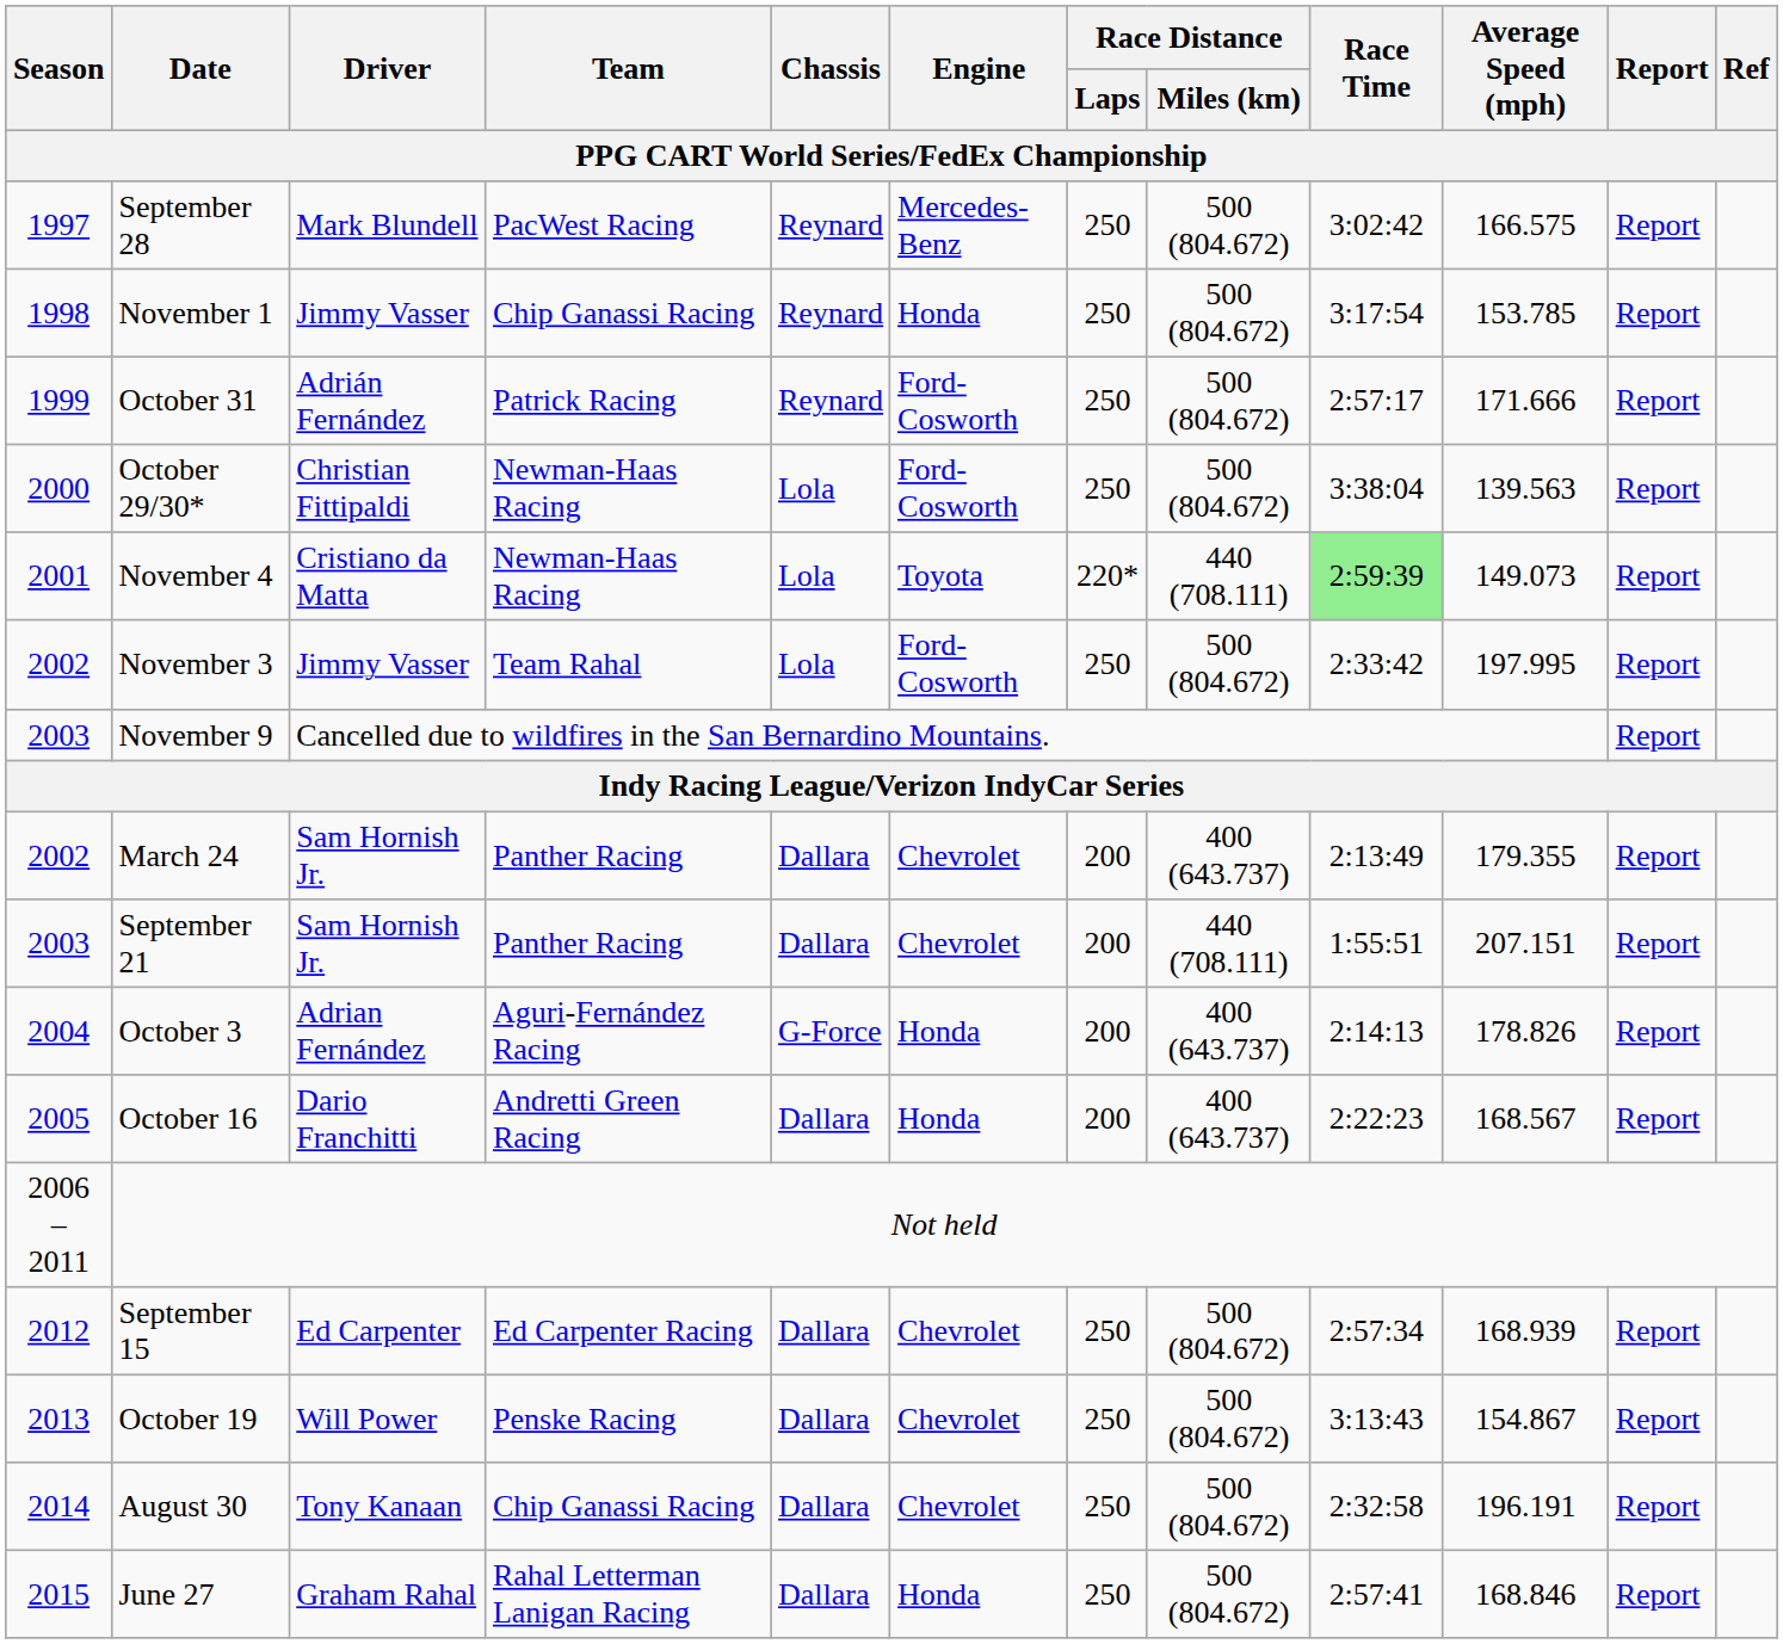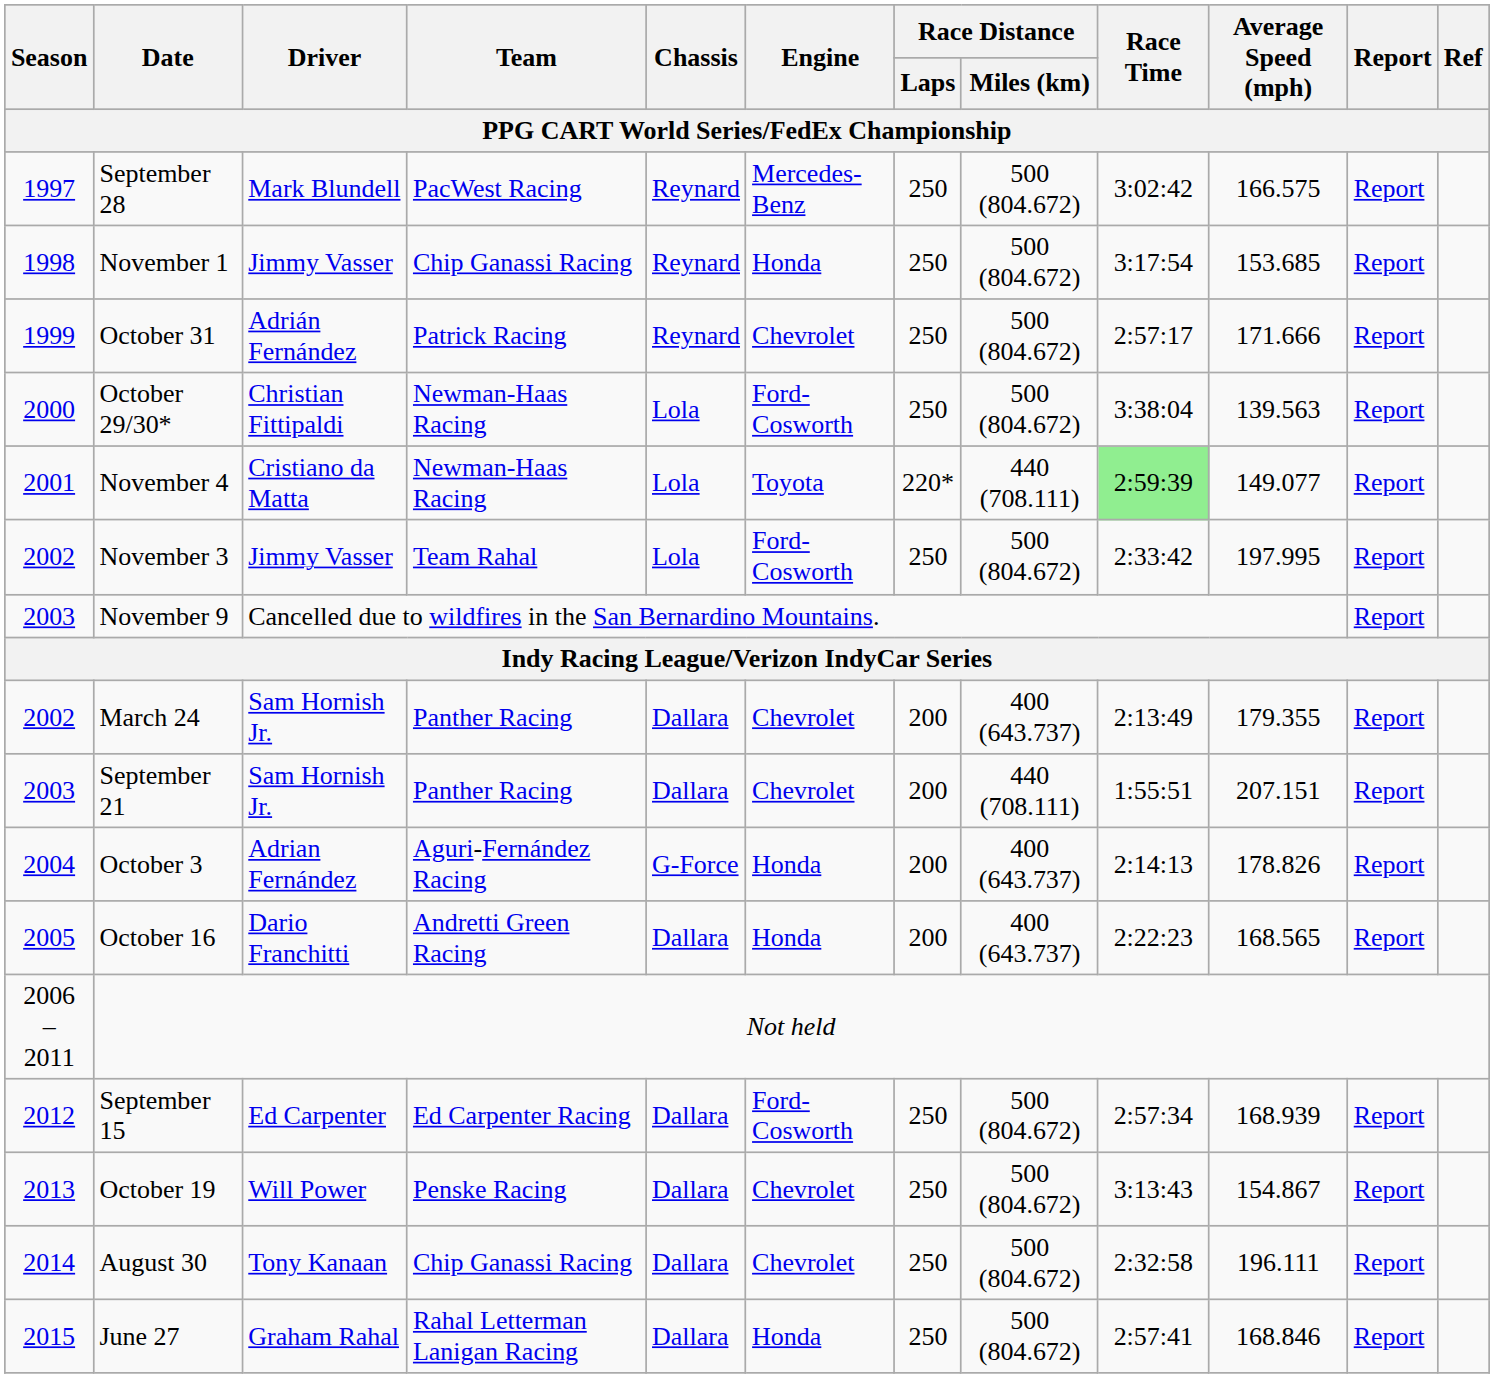November 1 | Average Speed (mph): 153.785 -> 153.685
October 31 | Engine: Ford-Cosworth -> Chevrolet
November 4 | Average Speed (mph): 149.073 -> 149.077
October 16 | Average Speed (mph): 168.567 -> 168.565
September 15 | Engine: Chevrolet -> Ford-Cosworth
August 30 | Average Speed (mph): 196.191 -> 196.111
